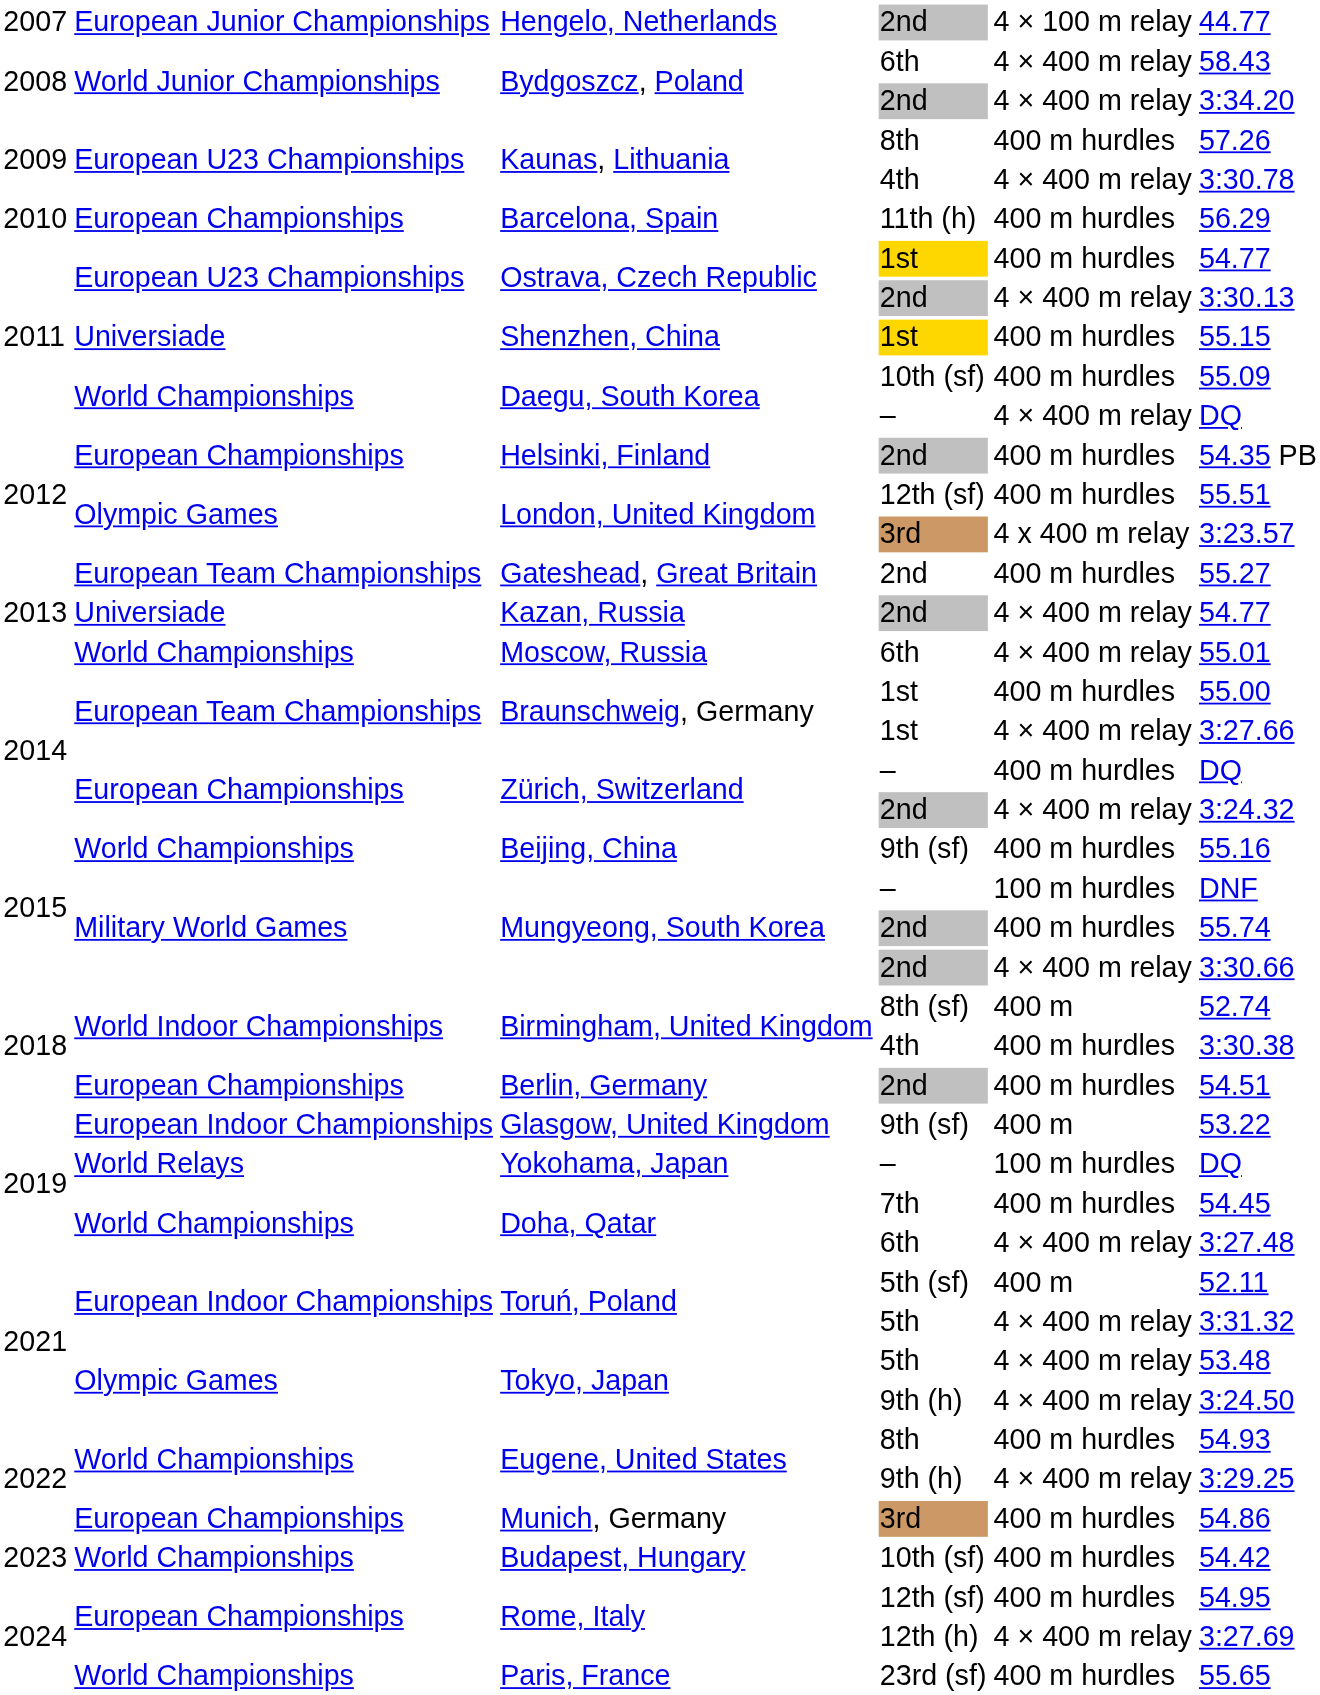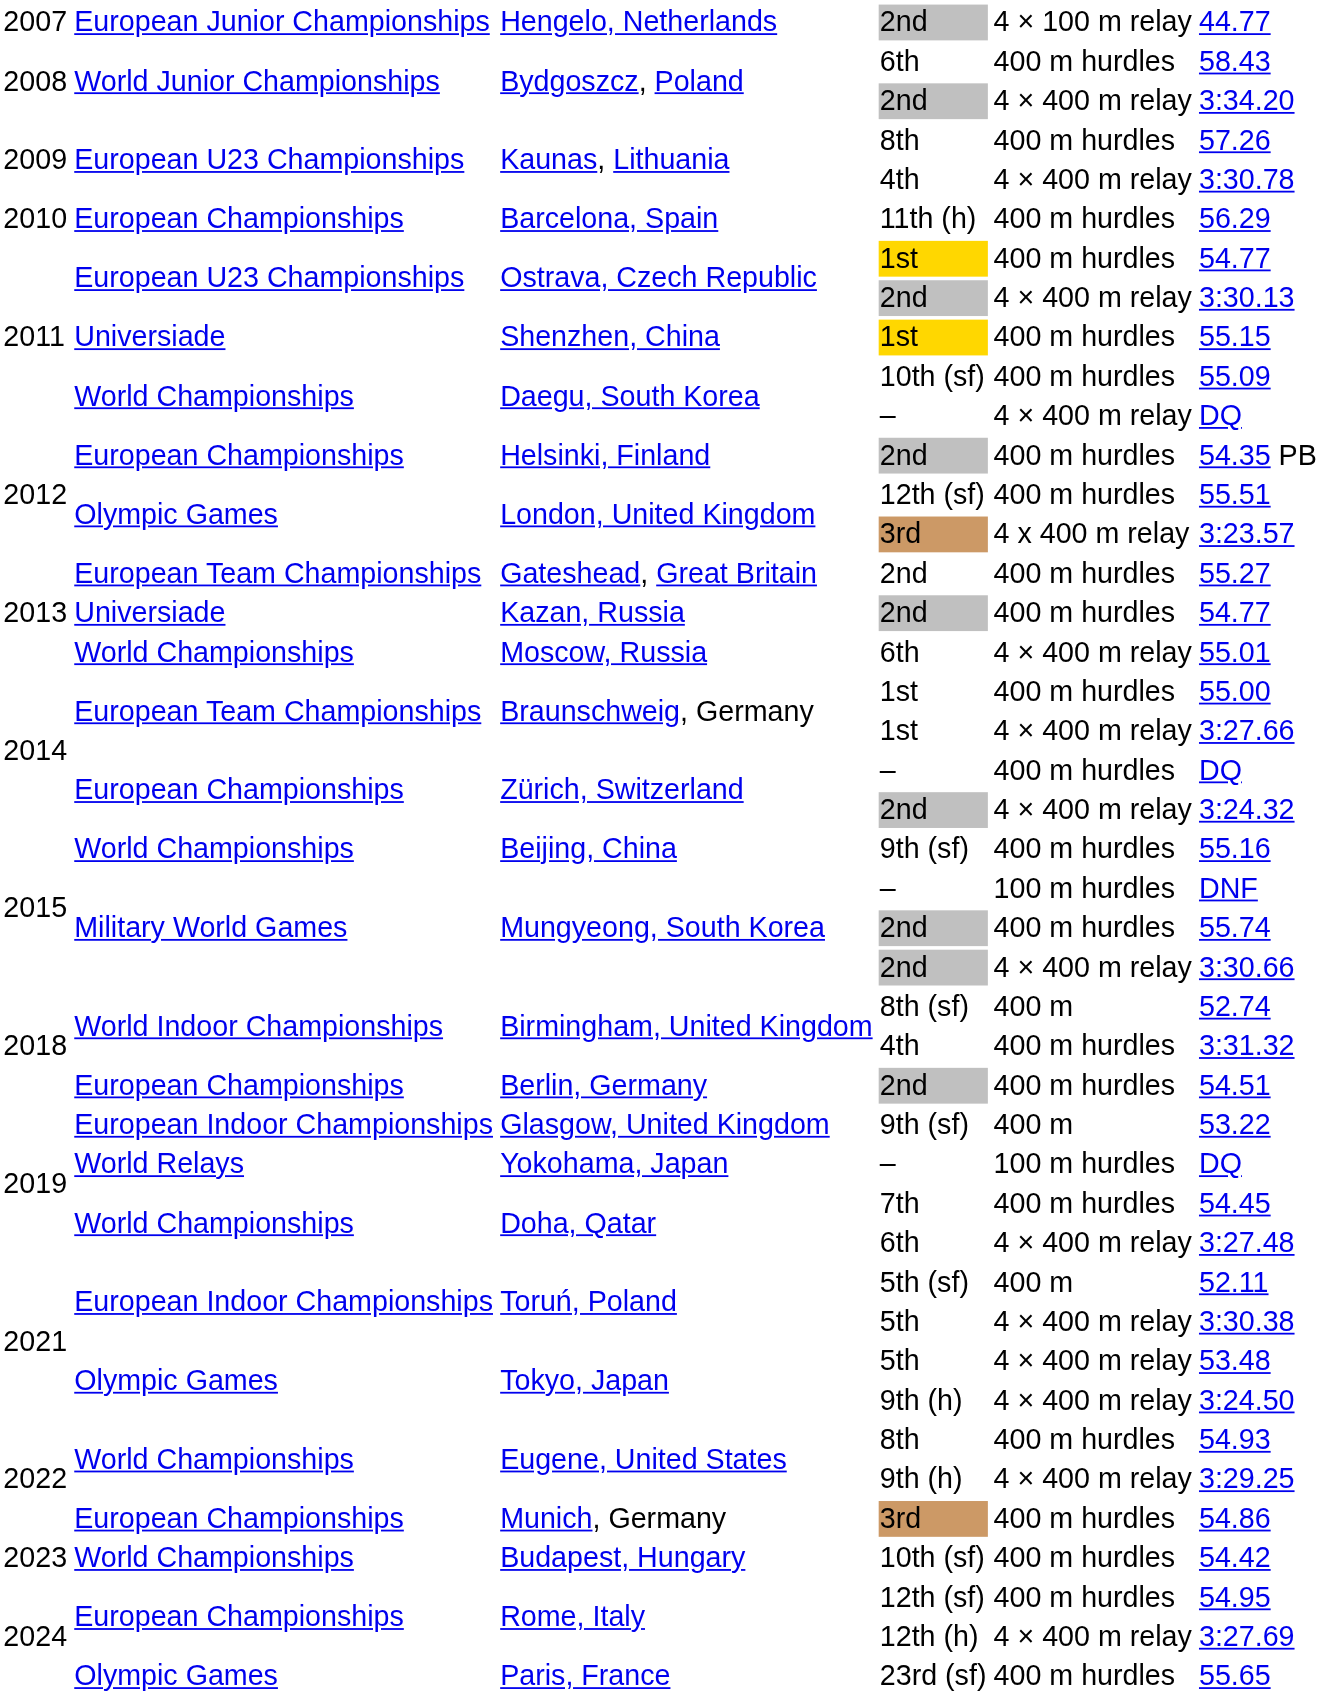Bydgoszcz, Poland / 6th | column 5: 4 × 400 m relay -> 400 m hurdles
Kazan, Russia | column 5: 4 × 400 m relay -> 400 m hurdles
Birmingham, United Kingdom / 4th | column 6: 3:30.38 -> 3:31.32
Toruń, Poland / 5th | column 6: 3:31.32 -> 3:30.38
Paris, France | column 2: World Championships -> Olympic Games
